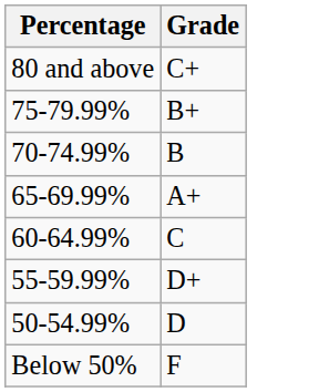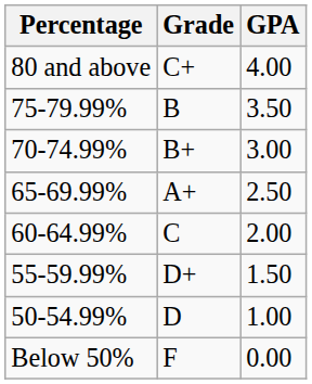+ column: GPA | 4.00 | 3.50 | 3.00 | 2.50 | 2.00 | 1.50 | 1.00 | 0.00
75-79.99% | Grade: B+ -> B
70-74.99% | Grade: B -> B+
